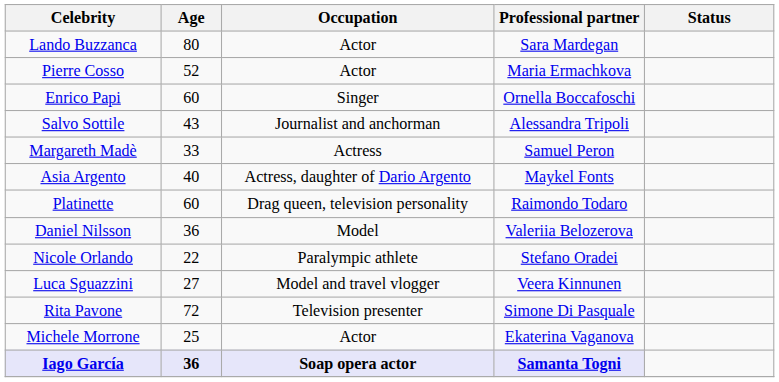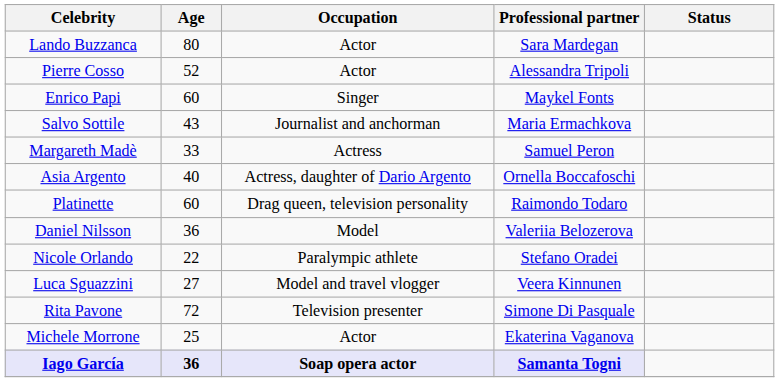Pierre Cosso | Professional partner: Maria Ermachkova -> Alessandra Tripoli
Enrico Papi | Professional partner: Ornella Boccafoschi -> Maykel Fonts
Salvo Sottile | Professional partner: Alessandra Tripoli -> Maria Ermachkova
Asia Argento | Professional partner: Maykel Fonts -> Ornella Boccafoschi
